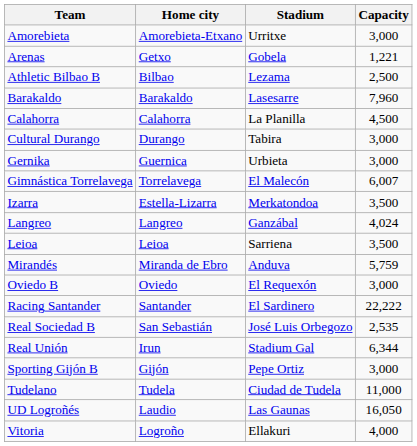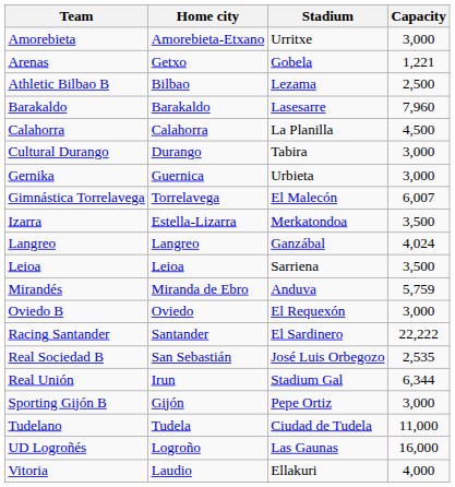UD Logroñés | Home city: Laudio -> Logroño
UD Logroñés | Capacity: 16,050 -> 16,000
Vitoria | Home city: Logroño -> Laudio
